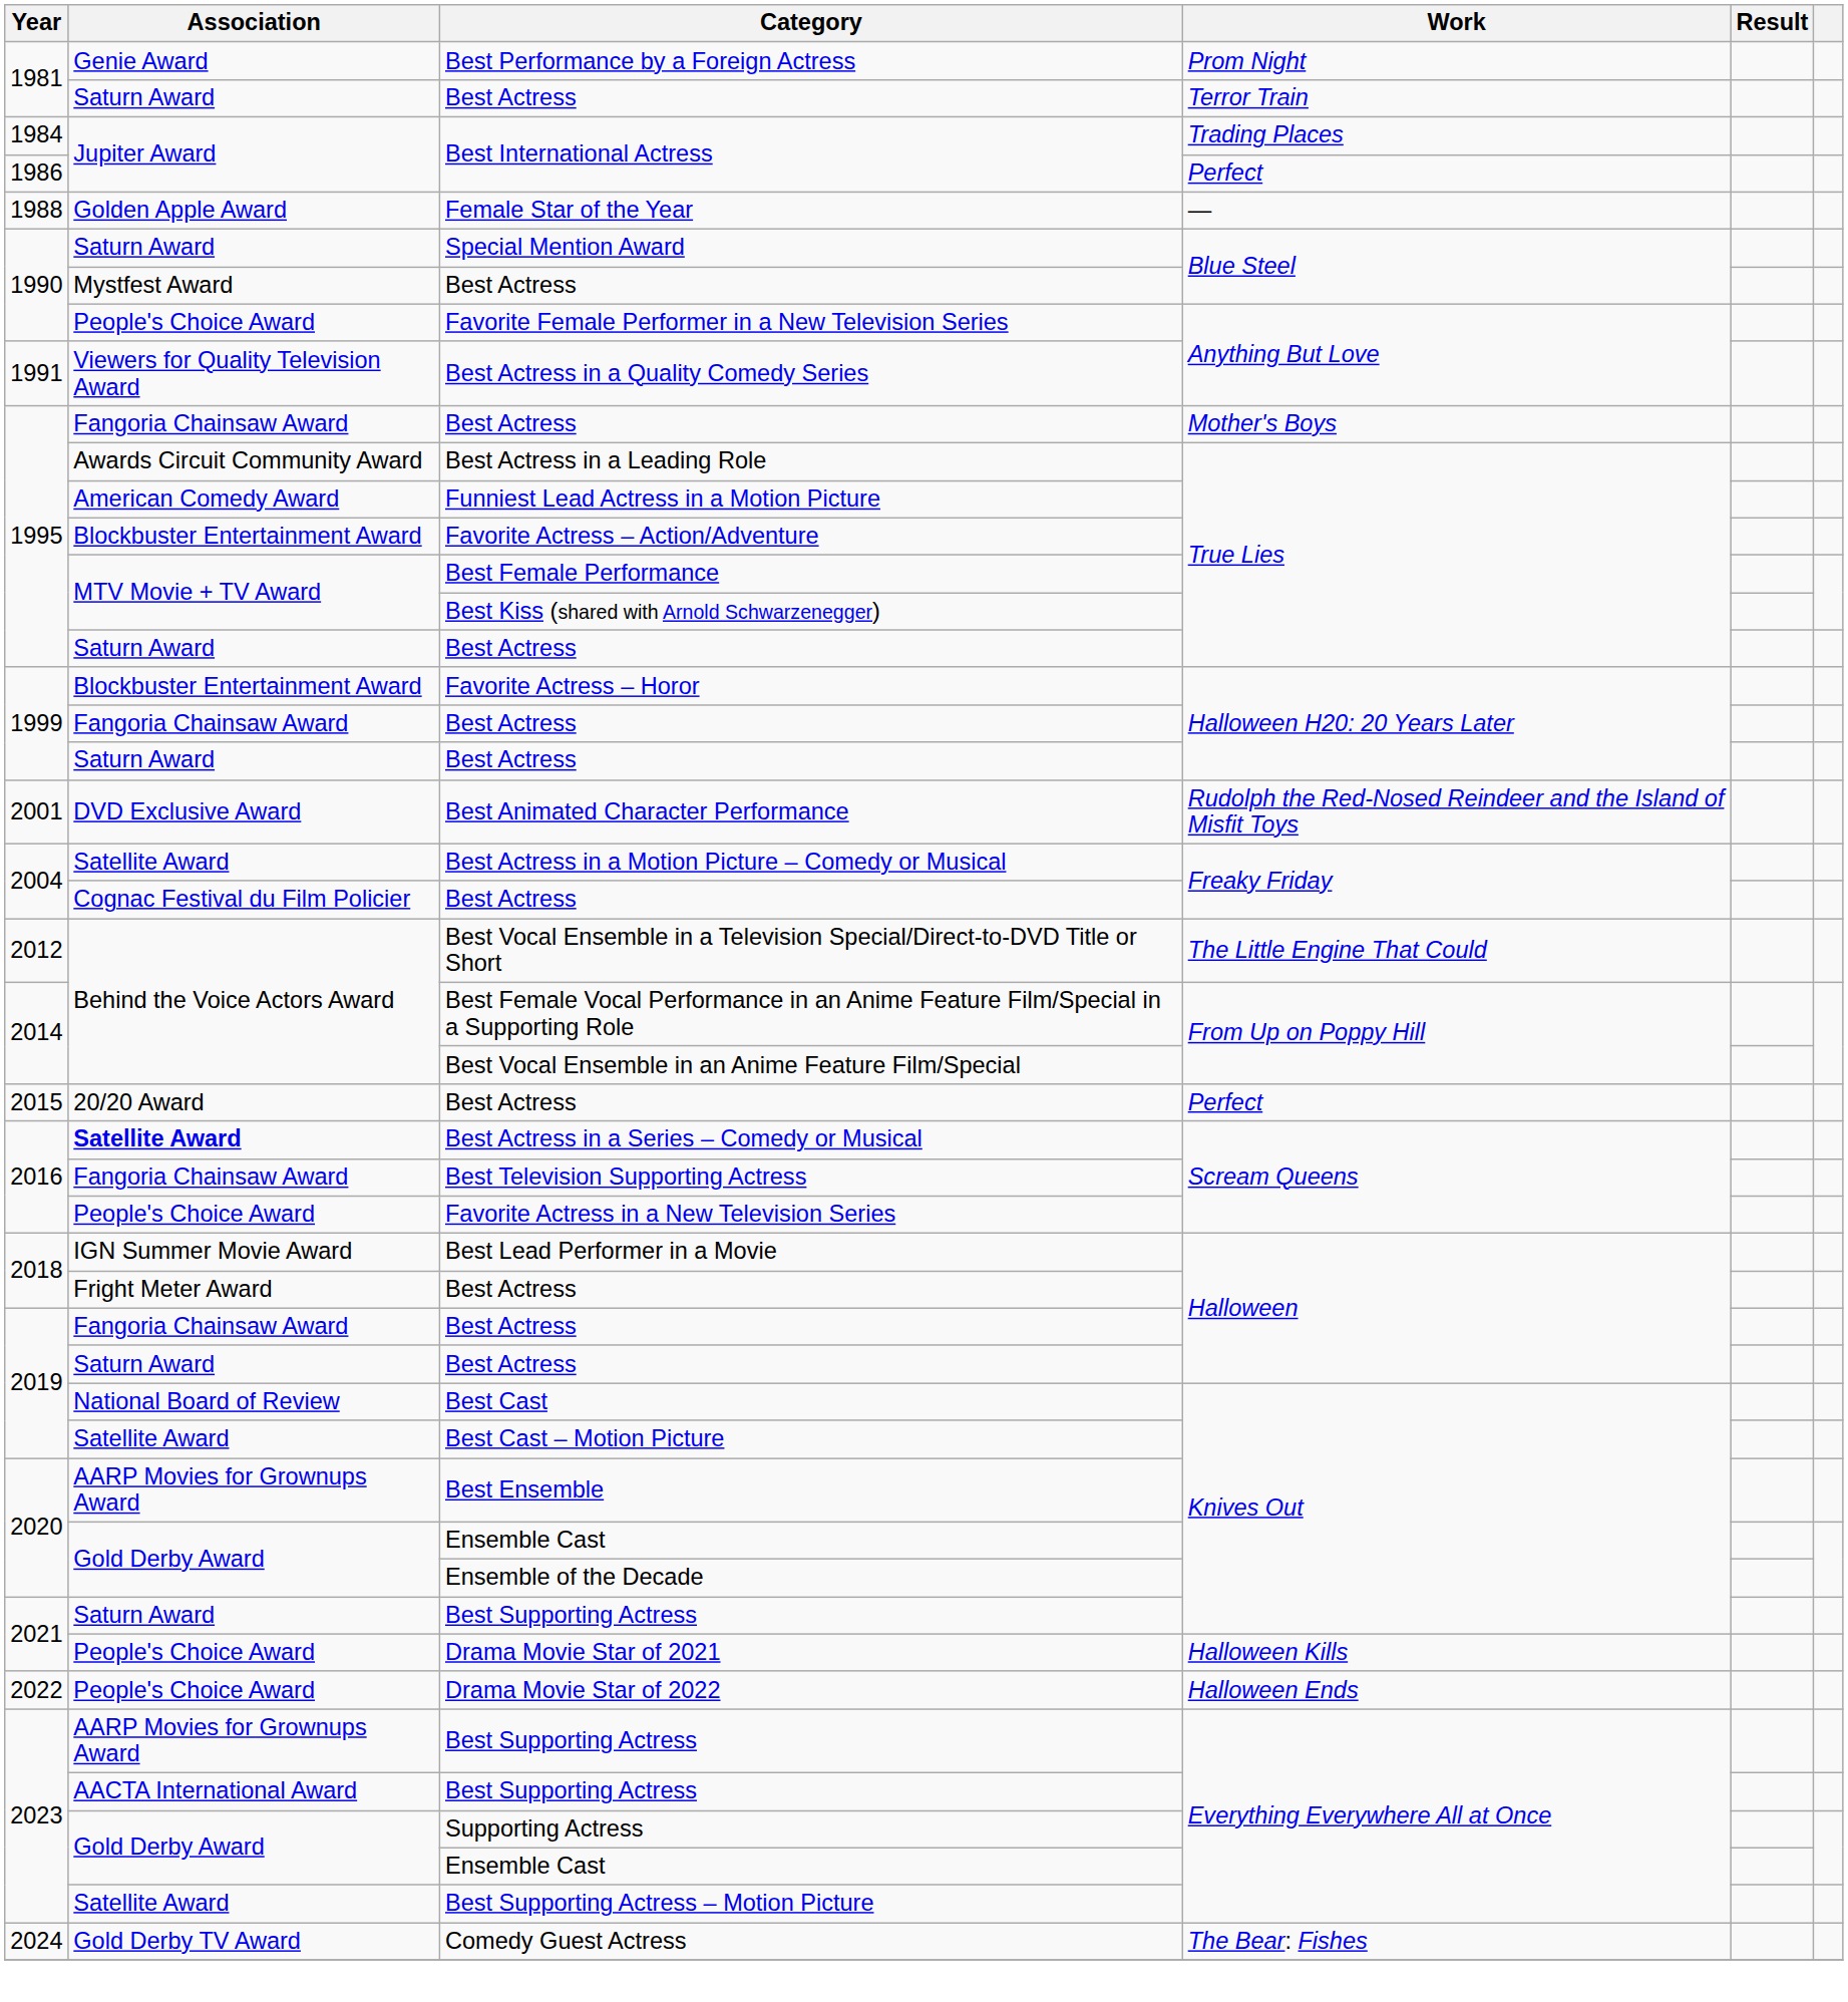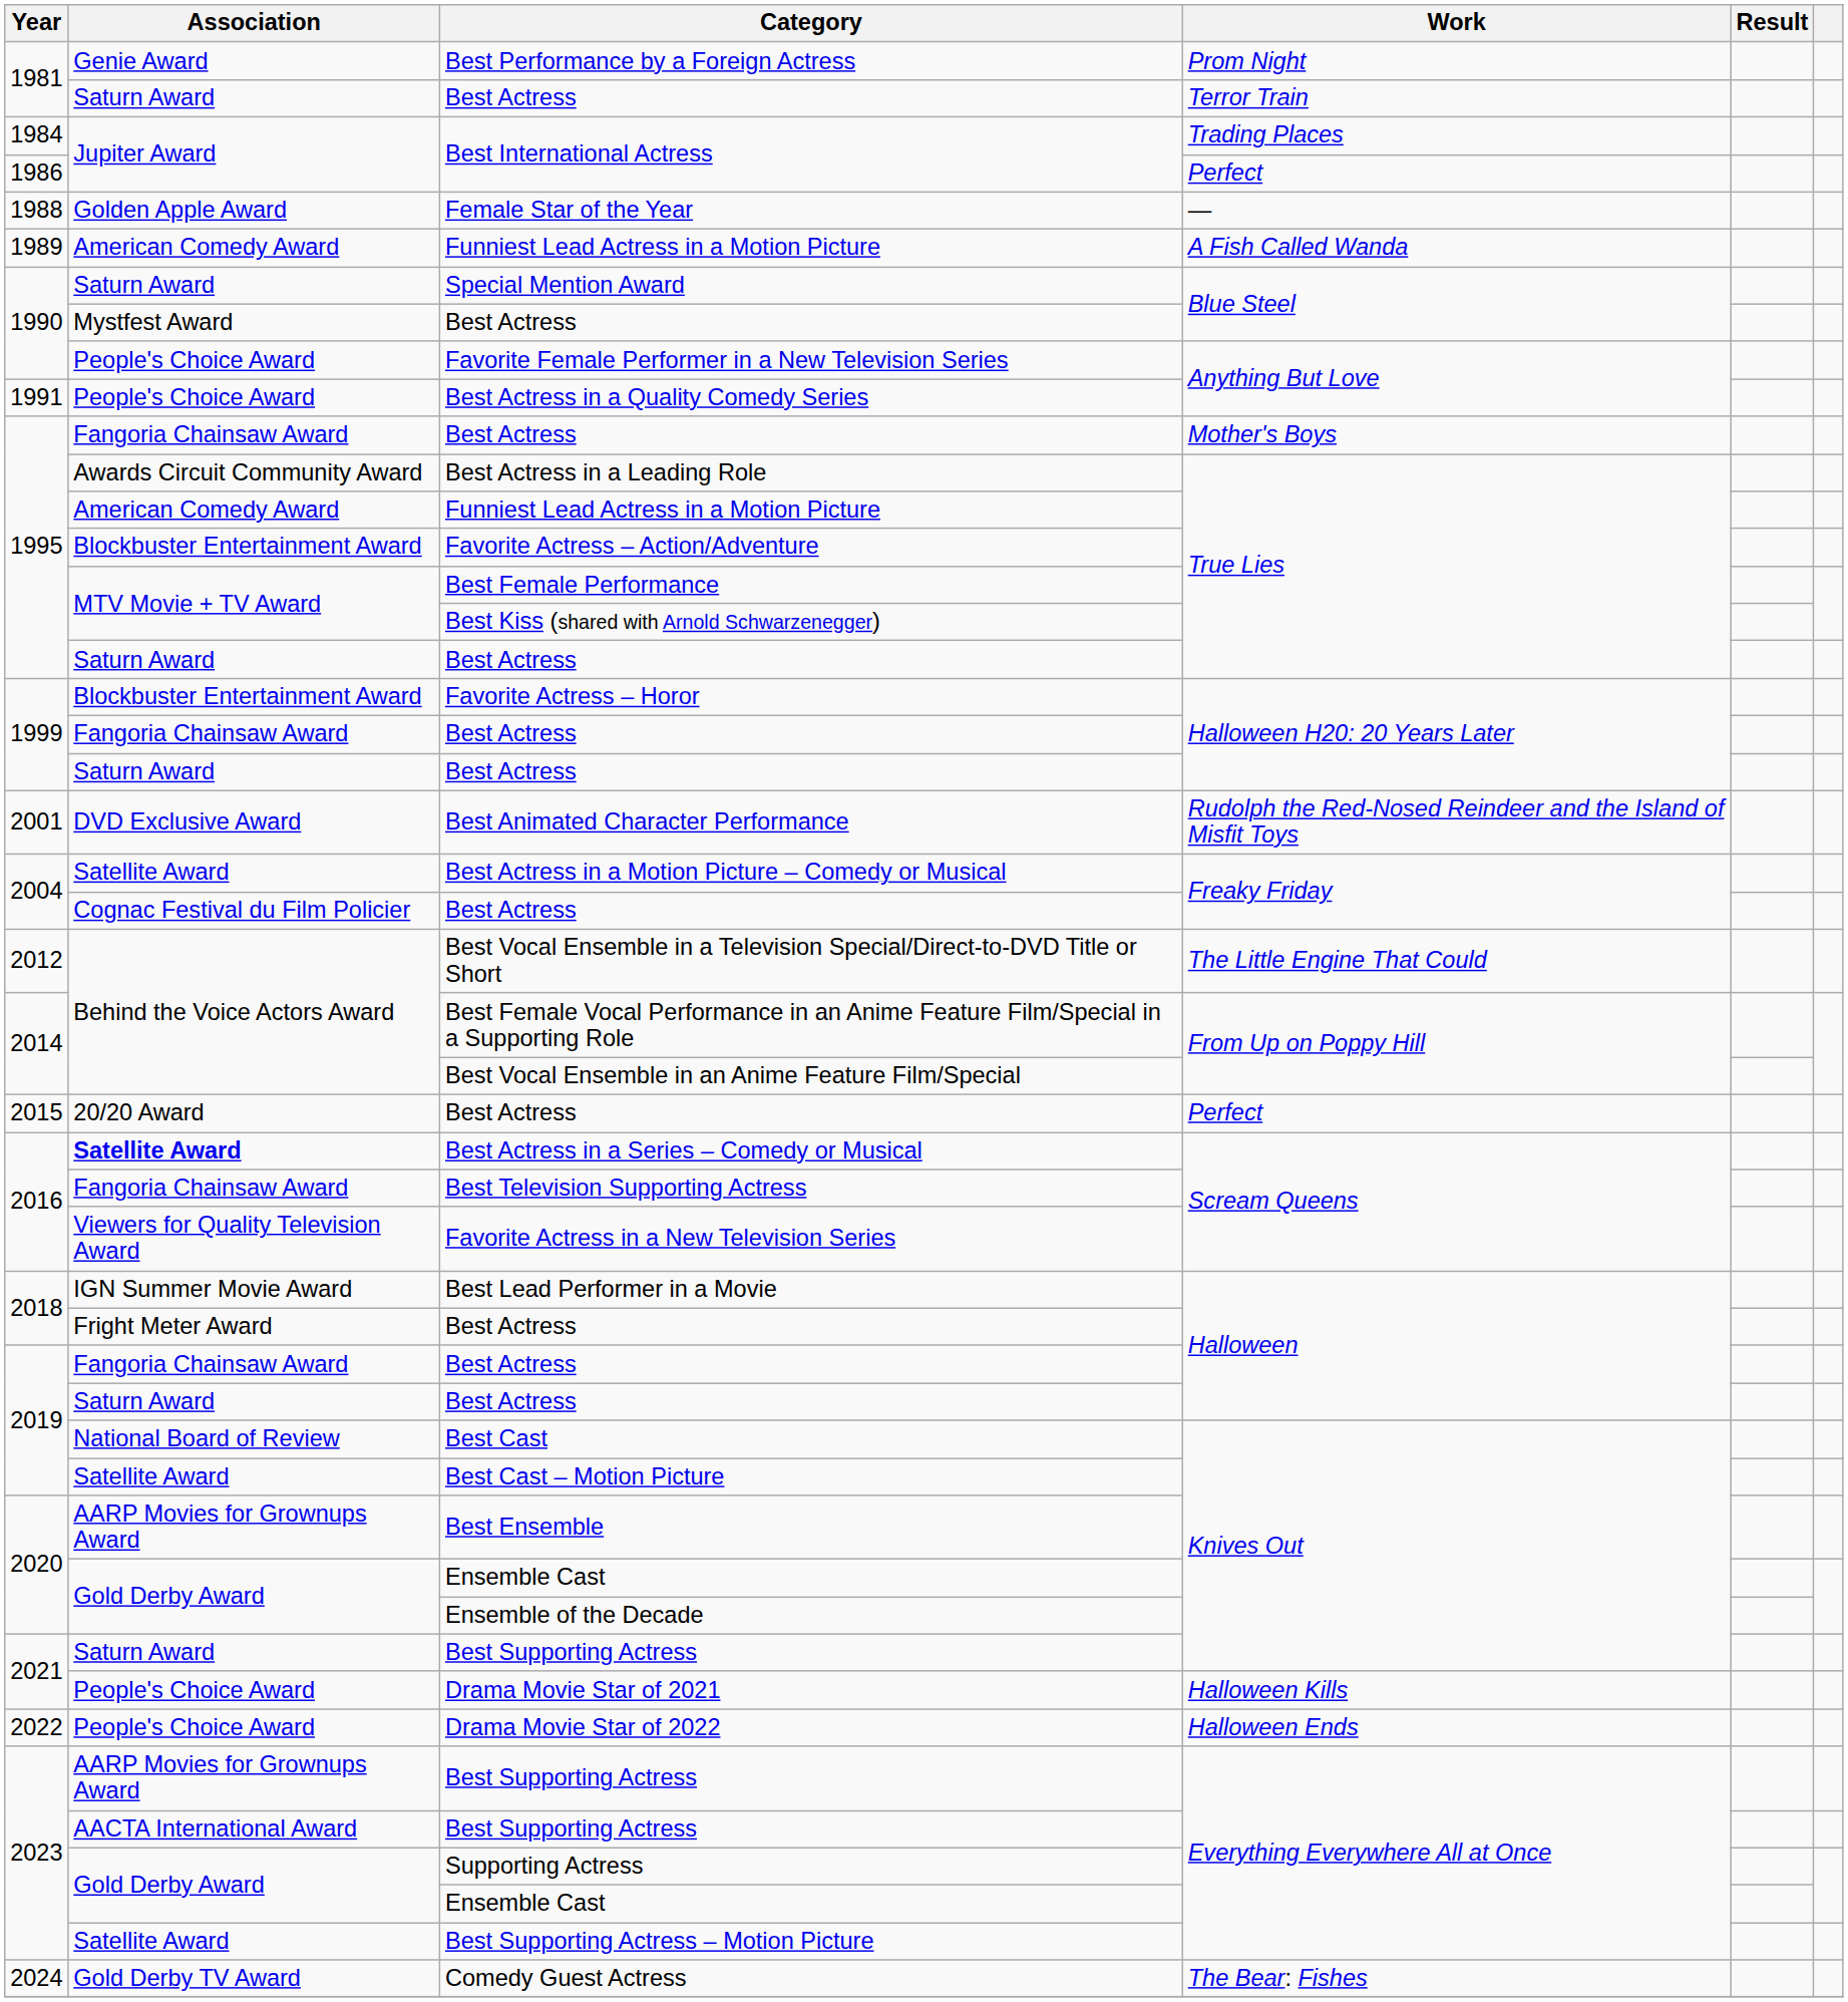+ row: 1989 | American Comedy Award | Funniest Lead Actress in a Motion Picture | A Fish Called Wanda
Best Actress in a Quality Comedy Series | Association: Viewers for Quality Television Award -> People's Choice Award
Favorite Actress in a New Television Series | Association: People's Choice Award -> Viewers for Quality Television Award
